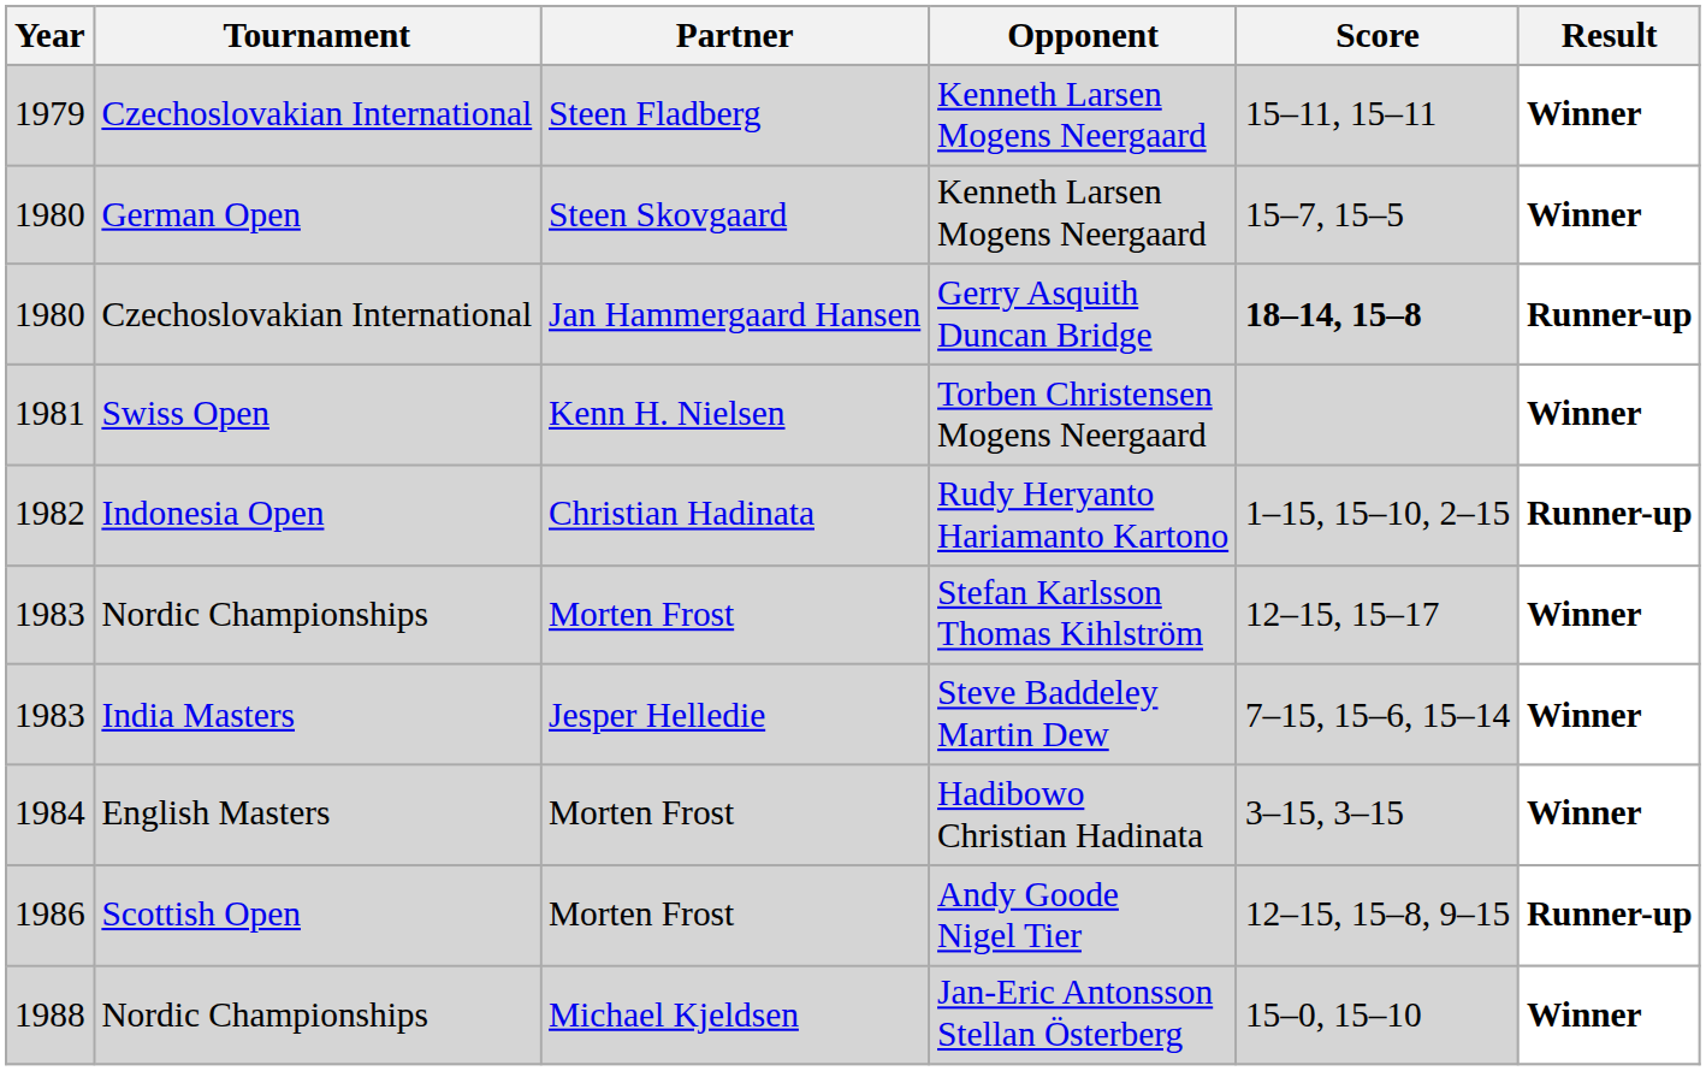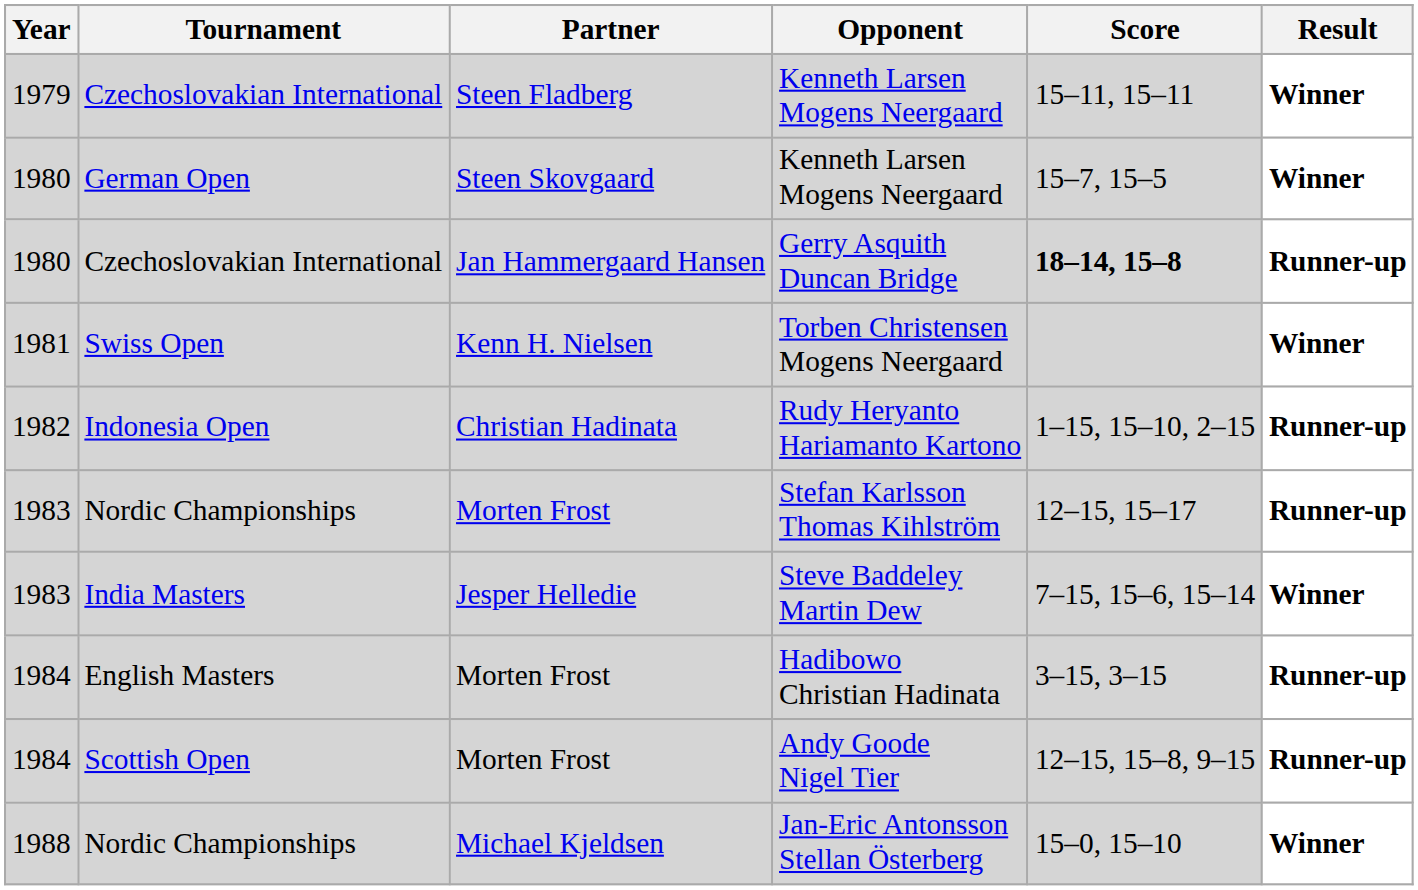Stefan Karlsson Thomas Kihlström | Result: Winner -> Runner-up
Hadibowo Christian Hadinata | Result: Winner -> Runner-up
Andy Goode Nigel Tier | Year: 1986 -> 1984
